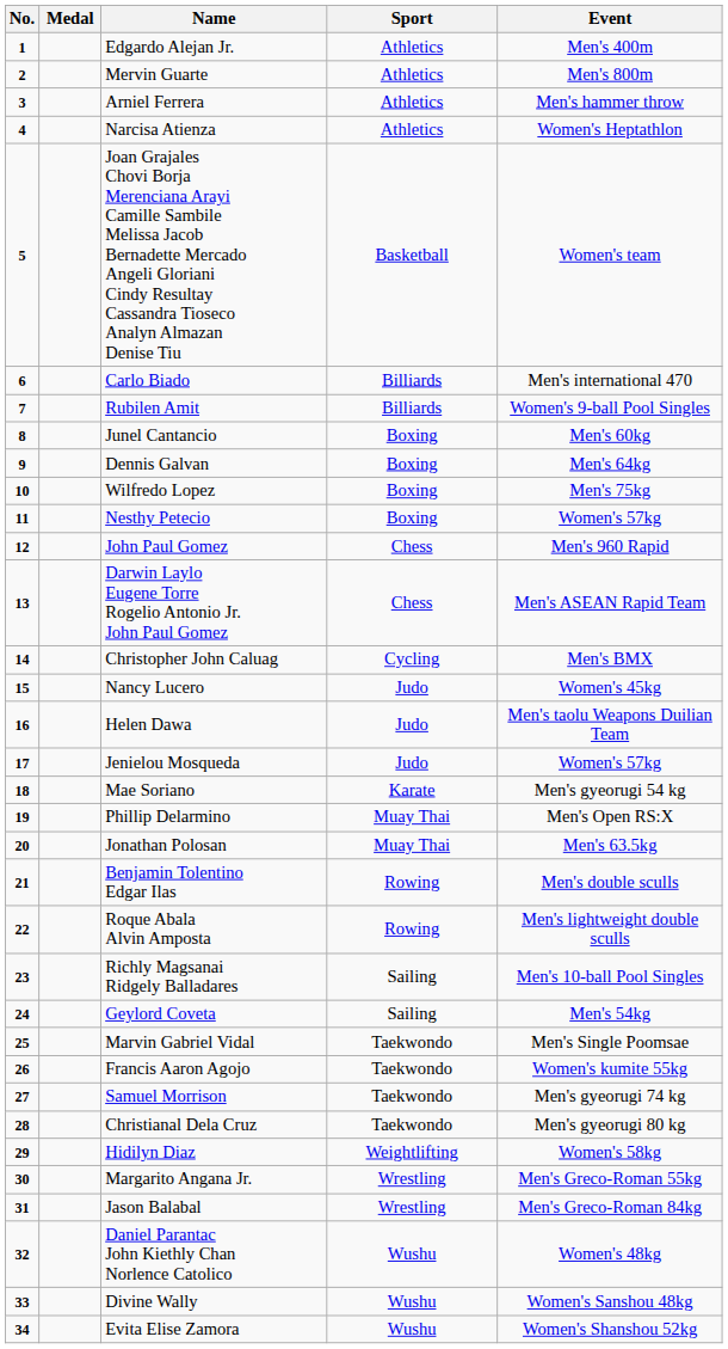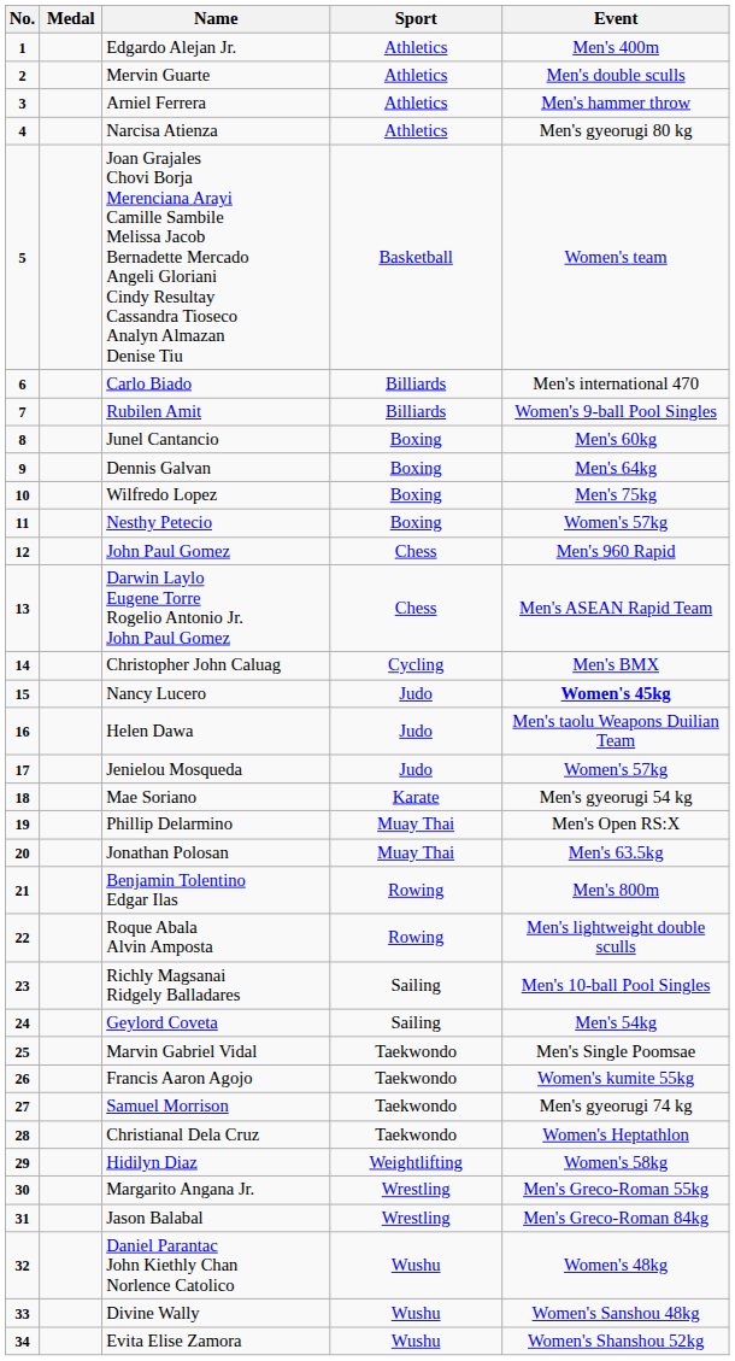Mervin Guarte | Event: Men's 800m -> Men's double sculls
Narcisa Atienza | Event: Women's Heptathlon -> Men's gyeorugi 80 kg
Nancy Lucero | Event: normal -> bold
Benjamin Tolentino Edgar Ilas | Event: Men's double sculls -> Men's 800m
Christianal Dela Cruz | Event: Men's gyeorugi 80 kg -> Women's Heptathlon
